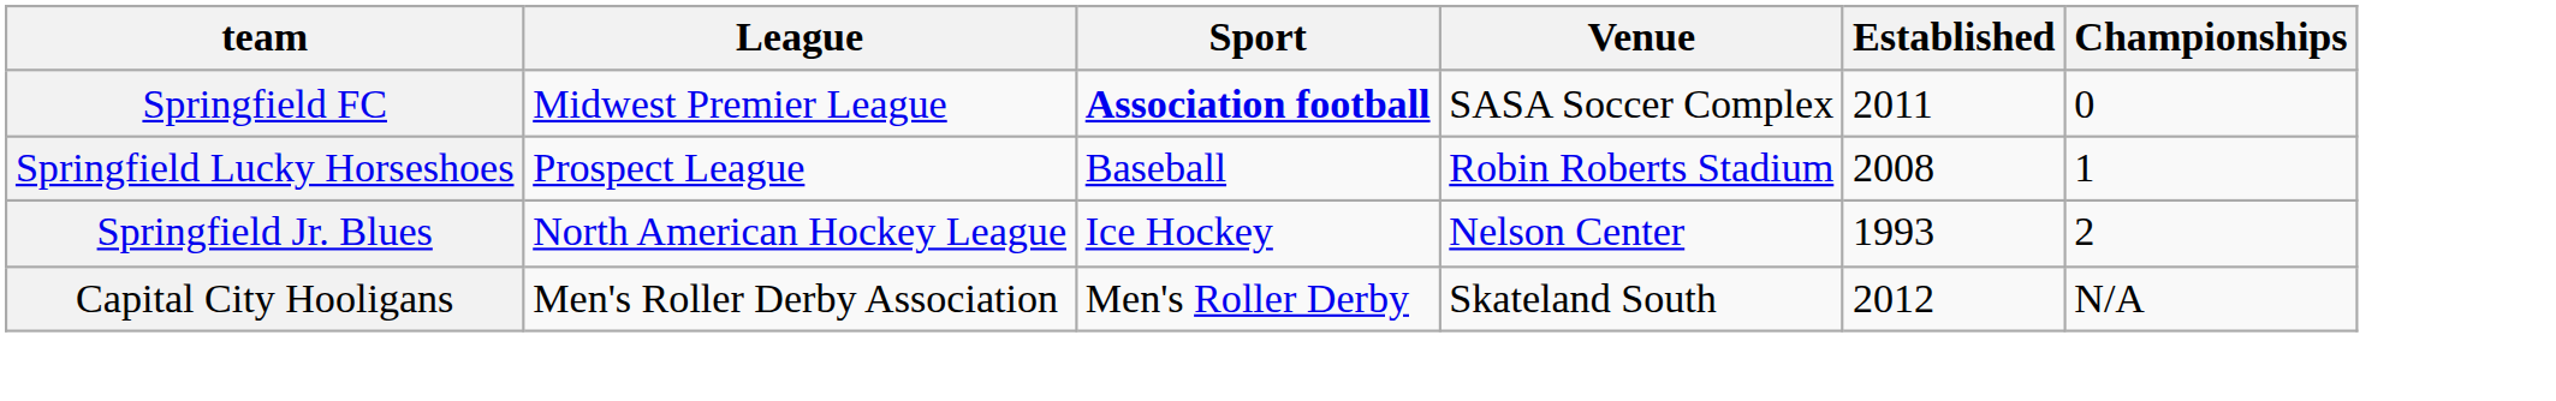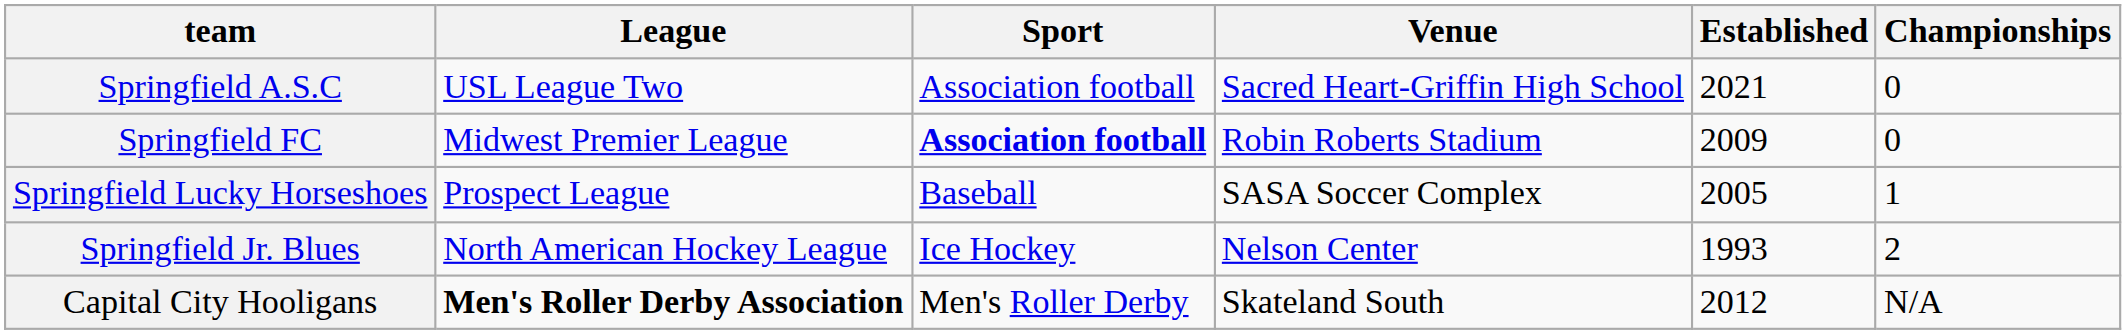+ row: Springfield A.S.C | USL League Two | Association football | Sacred Heart-Griffin High School | 2021 | 0
Springfield FC | Venue: SASA Soccer Complex -> Robin Roberts Stadium
Springfield FC | Established: 2011 -> 2009
Springfield Lucky Horseshoes | Venue: Robin Roberts Stadium -> SASA Soccer Complex
Springfield Lucky Horseshoes | Established: 2008 -> 2005
Capital City Hooligans | League: normal -> bold
